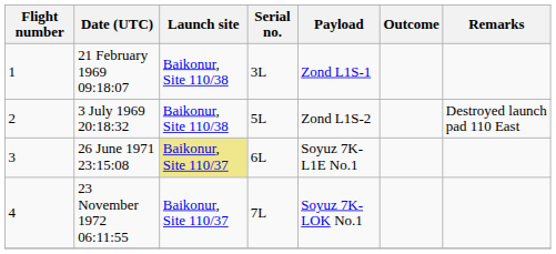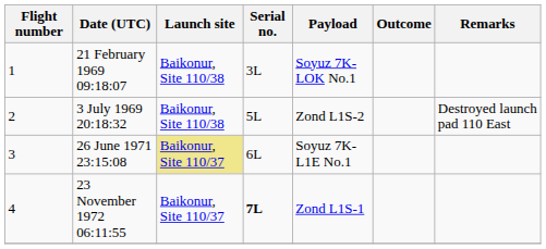21 February 1969 09:18:07 | Payload: Zond L1S-1 -> Soyuz 7K-LOK No.1
23 November 1972 06:11:55 | Serial no.: normal -> bold
23 November 1972 06:11:55 | Payload: Soyuz 7K-LOK No.1 -> Zond L1S-1
